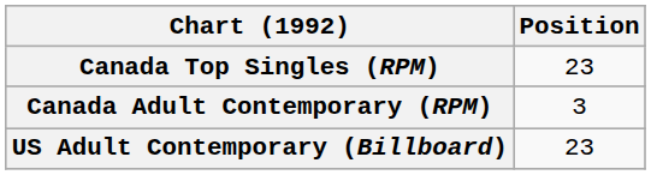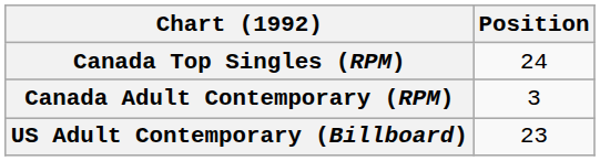Canada Top Singles (RPM) | Position: 23 -> 24
